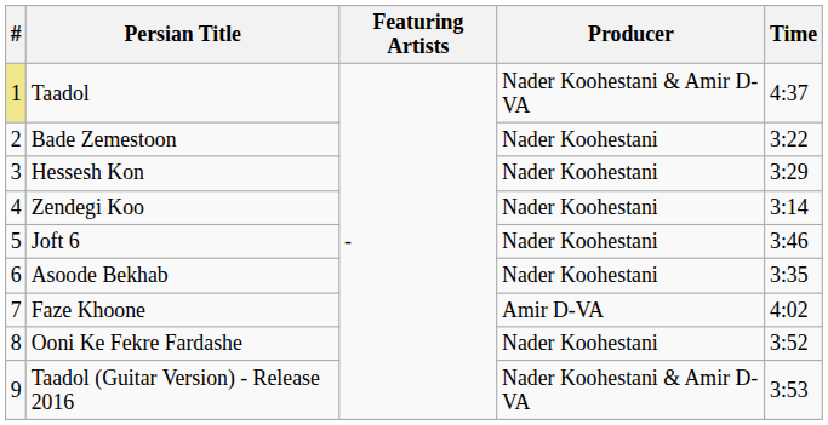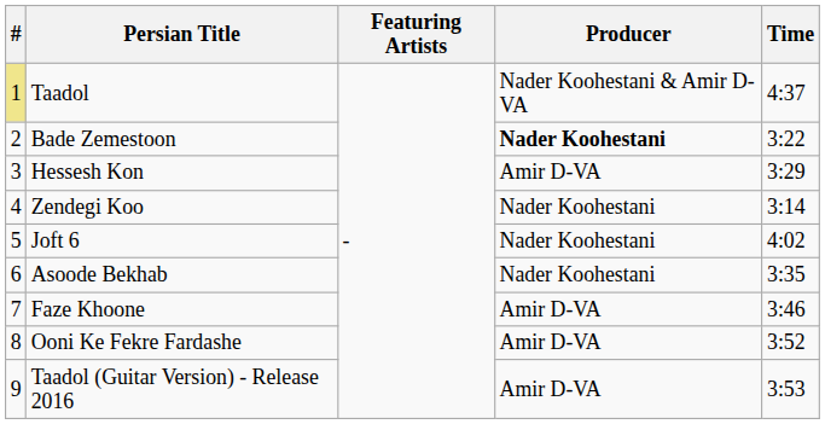Bade Zemestoon | Producer: normal -> bold
Hessesh Kon | Producer: Nader Koohestani -> Amir D-VA
Joft 6 | Time: 3:46 -> 4:02
Faze Khoone | Time: 4:02 -> 3:46
Ooni Ke Fekre Fardashe | Producer: Nader Koohestani -> Amir D-VA
Taadol (Guitar Version) - Release 2016 | Producer: Nader Koohestani & Amir D-VA -> Amir D-VA
